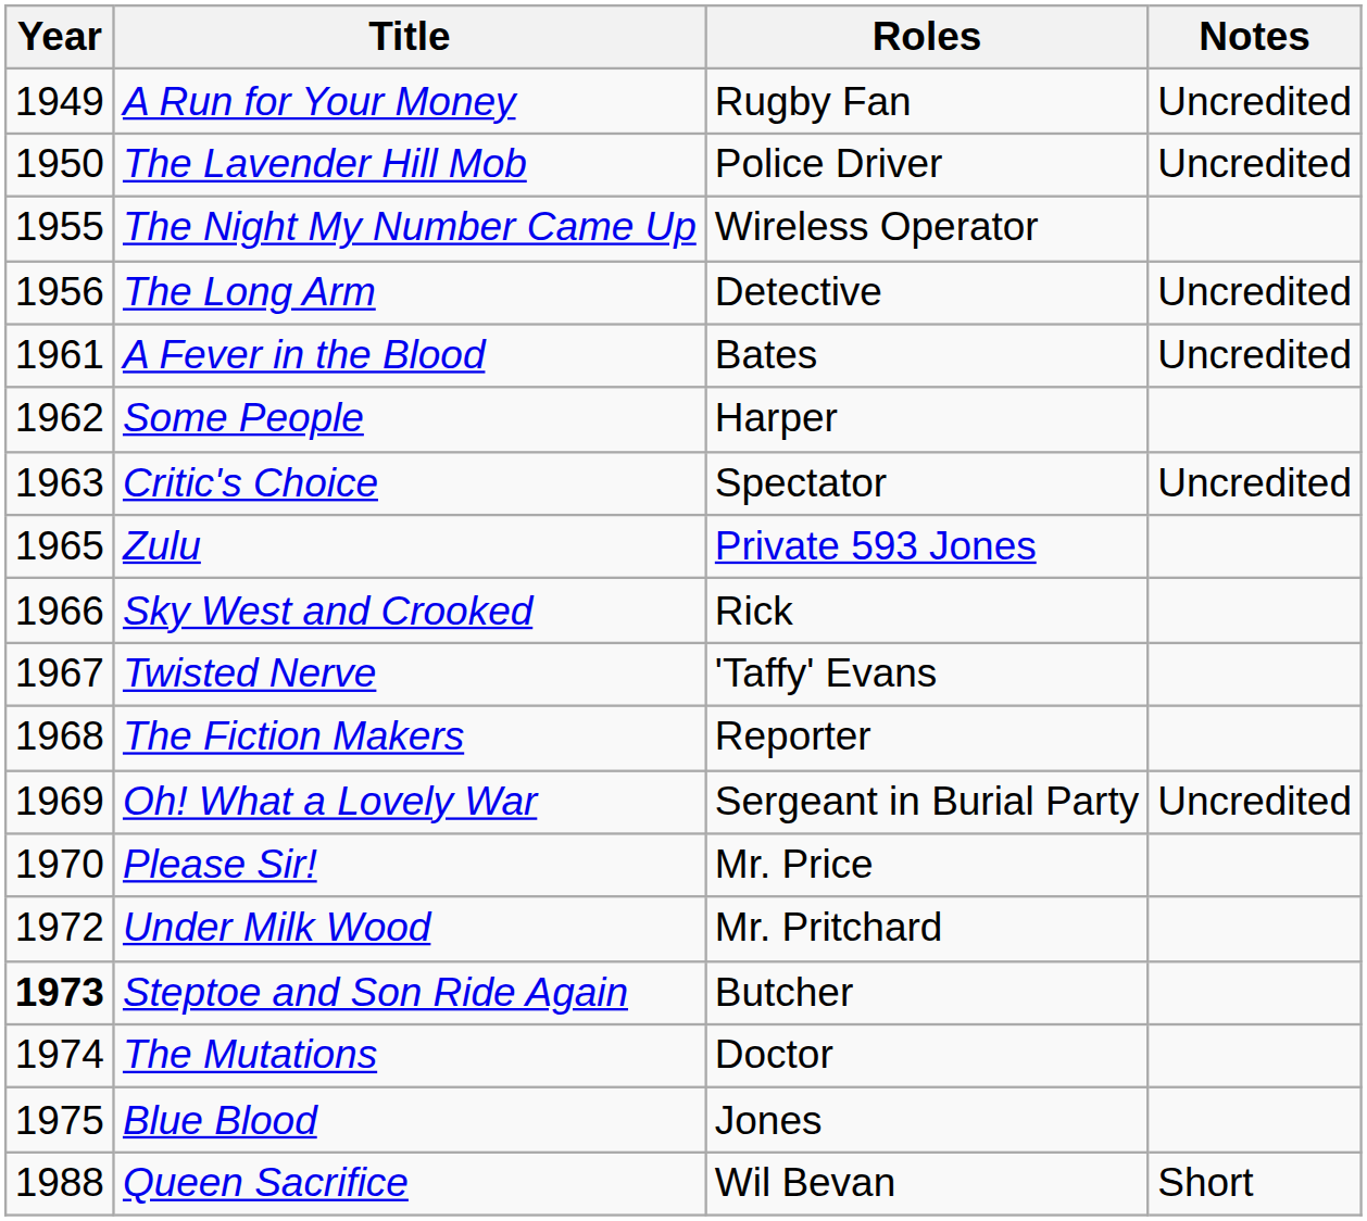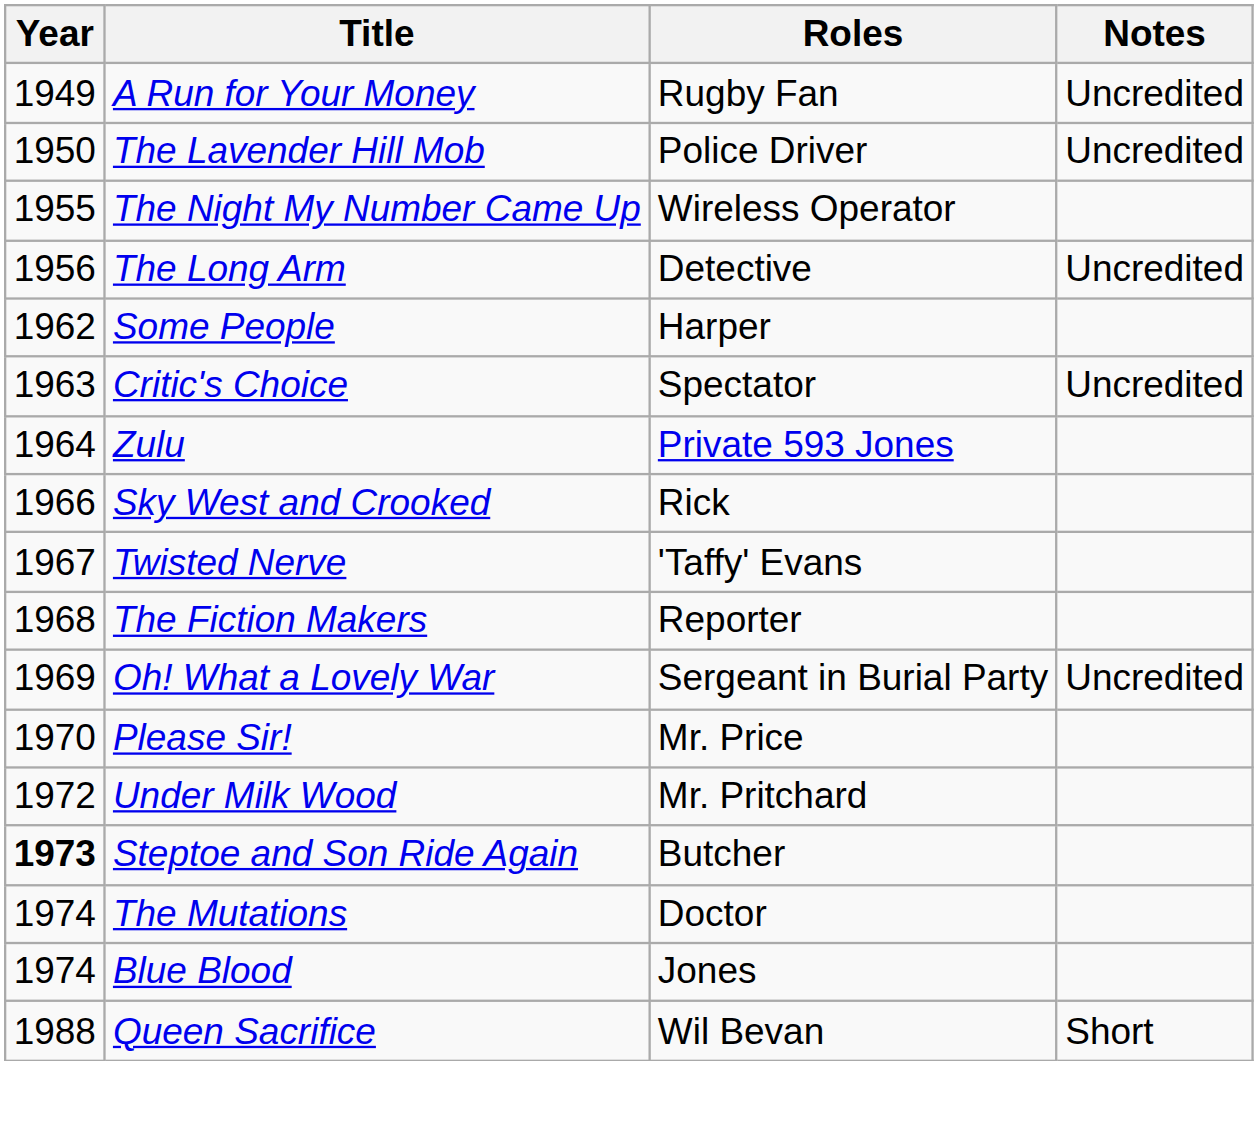- row: 1961 | A Fever in the Blood | Bates | Uncredited
Zulu | Year: 1965 -> 1964
Blue Blood | Year: 1975 -> 1974
